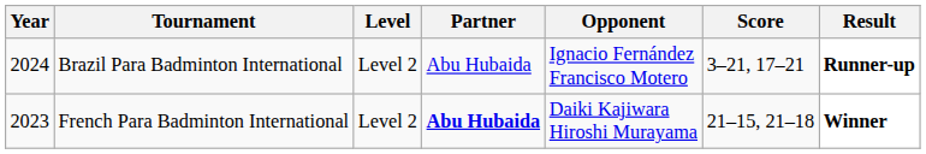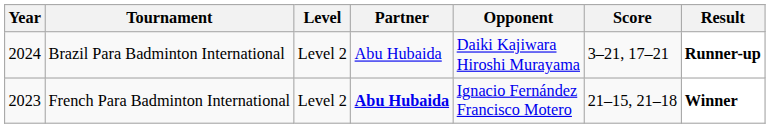Brazil Para Badminton International | Opponent: Ignacio Fernández Francisco Motero -> Daiki Kajiwara Hiroshi Murayama
French Para Badminton International | Opponent: Daiki Kajiwara Hiroshi Murayama -> Ignacio Fernández Francisco Motero
